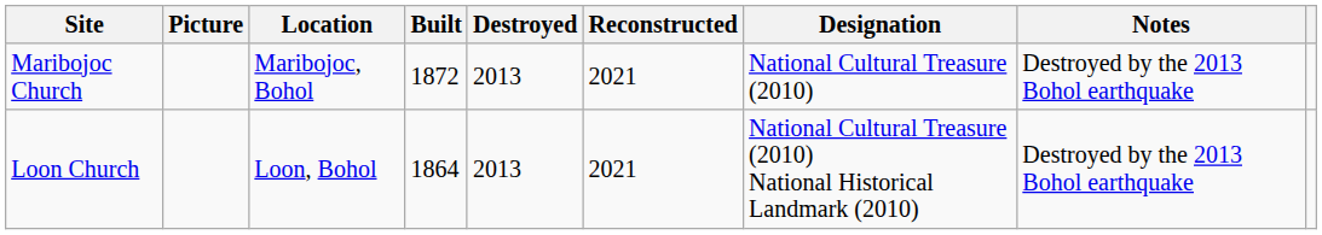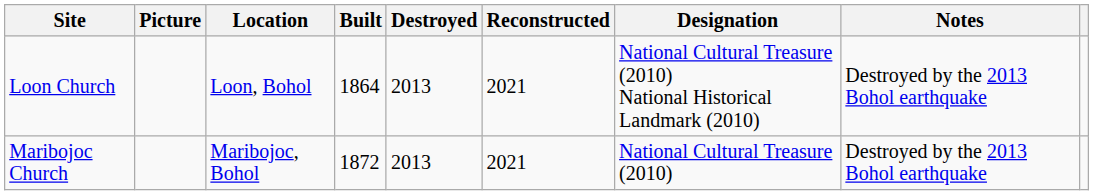rows swapped: Loon Church <-> Maribojoc Church
